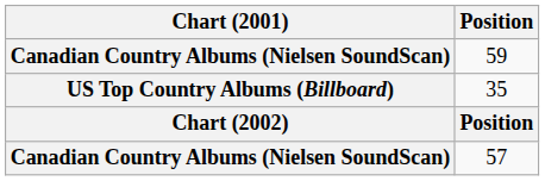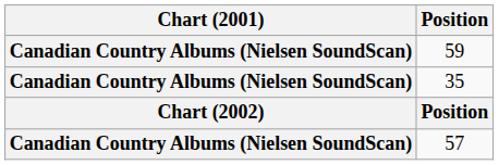35 | Chart (2001): US Top Country Albums (Billboard) -> Canadian Country Albums (Nielsen SoundScan)
